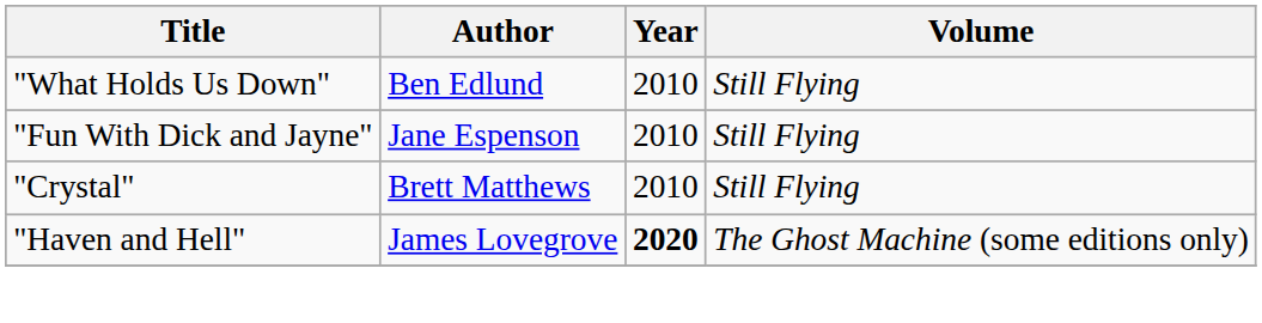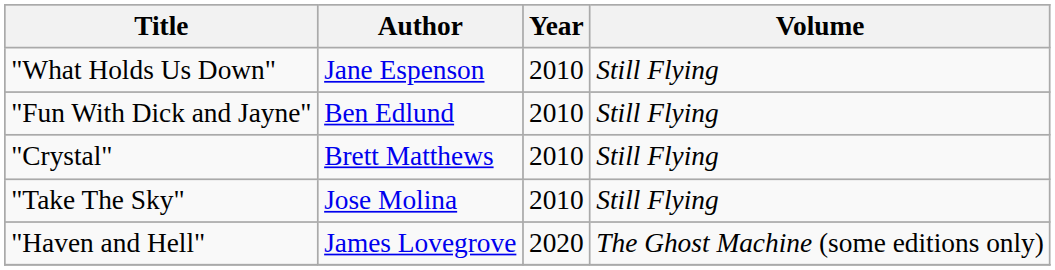"What Holds Us Down" | Author: Ben Edlund -> Jane Espenson
"Fun With Dick and Jayne" | Author: Jane Espenson -> Ben Edlund
+ row: "Take The Sky" | Jose Molina | 2010 | Still Flying
"Haven and Hell" | Year: bold -> normal
